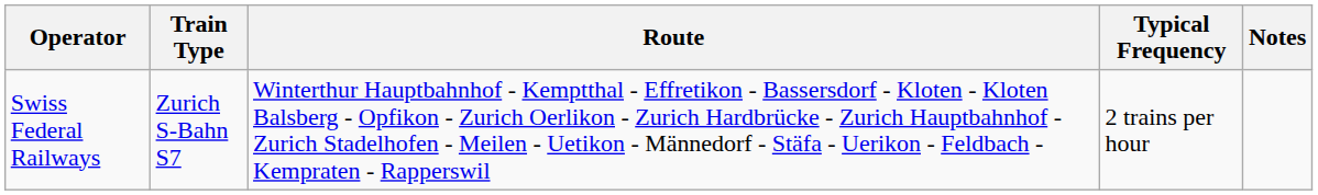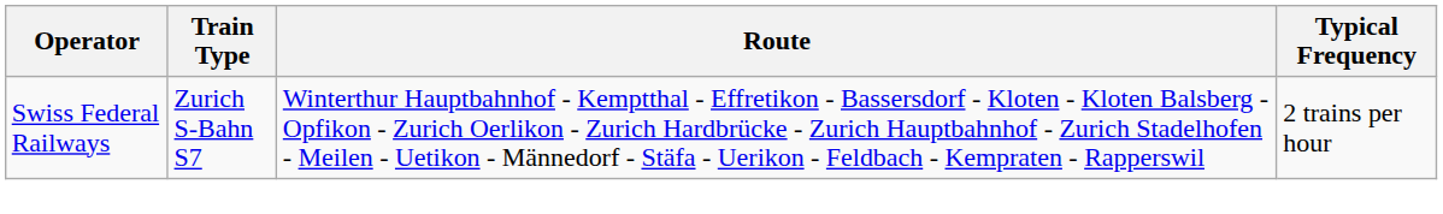- column: Notes
